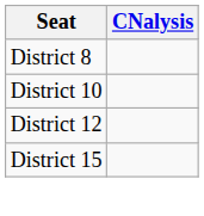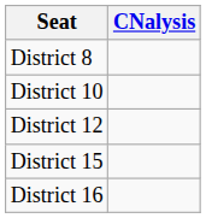+ row: District 16
